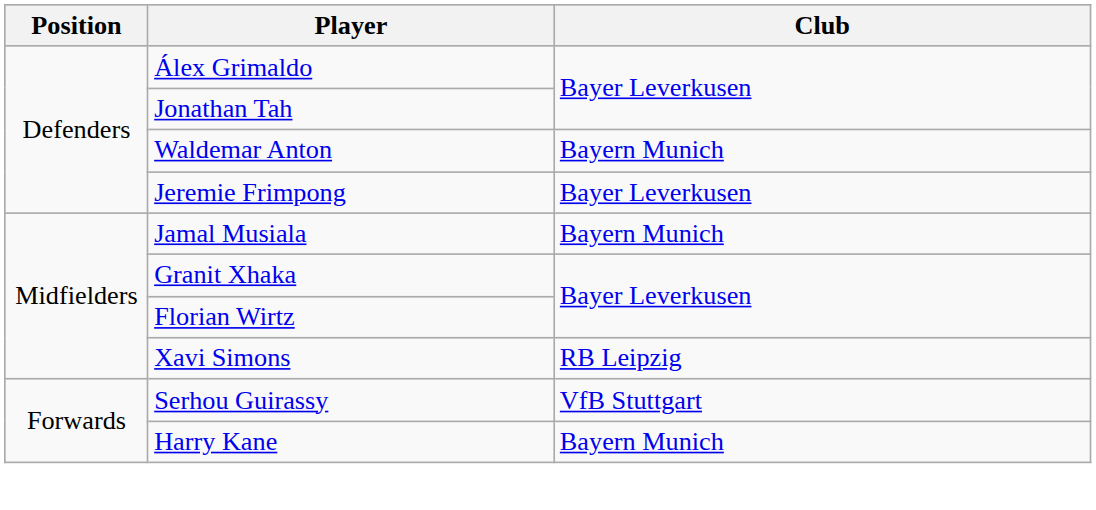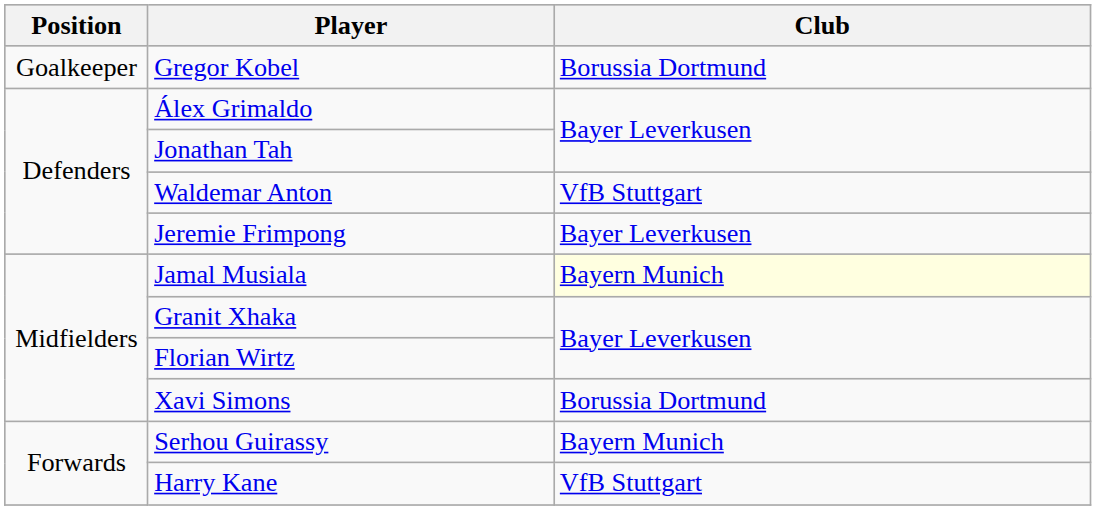+ row: Goalkeeper | Gregor Kobel | Borussia Dortmund
Waldemar Anton | Club: Bayern Munich -> VfB Stuttgart
Jamal Musiala | Club: no background -> lightyellow background
Xavi Simons | Club: RB Leipzig -> Borussia Dortmund
Serhou Guirassy | Club: VfB Stuttgart -> Bayern Munich
Harry Kane | Club: Bayern Munich -> VfB Stuttgart
